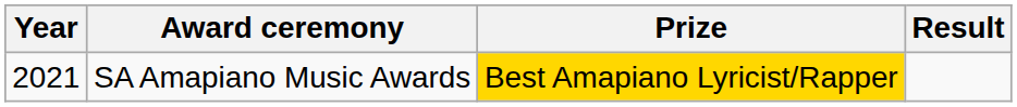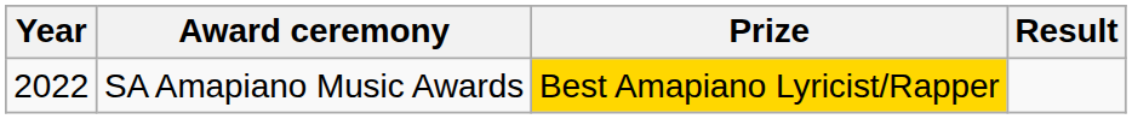SA Amapiano Music Awards | Year: 2021 -> 2022
